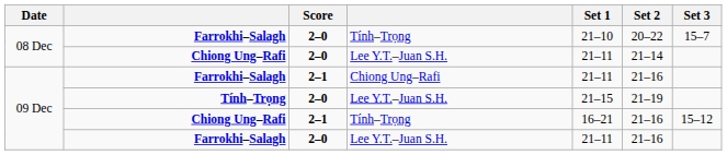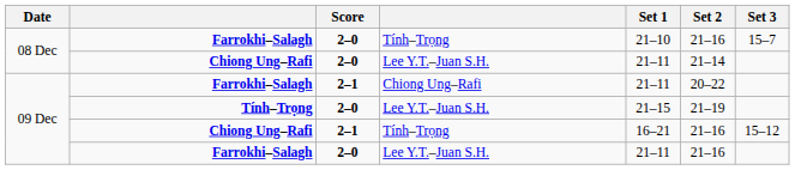Farrokhi–Salagh / Tính–Trọng | Set 2: 20–22 -> 21–16
Farrokhi–Salagh / Chiong Ung–Rafi | Set 2: 21–16 -> 20–22
